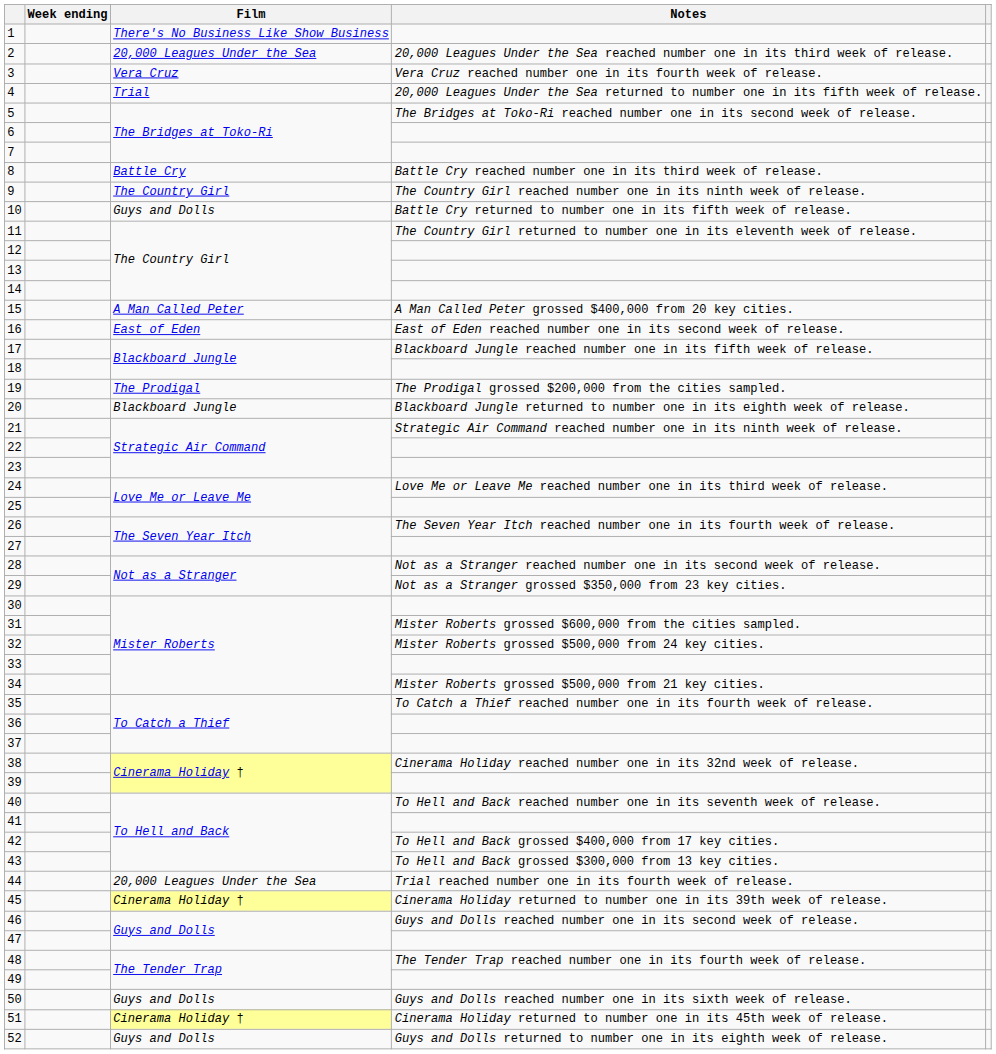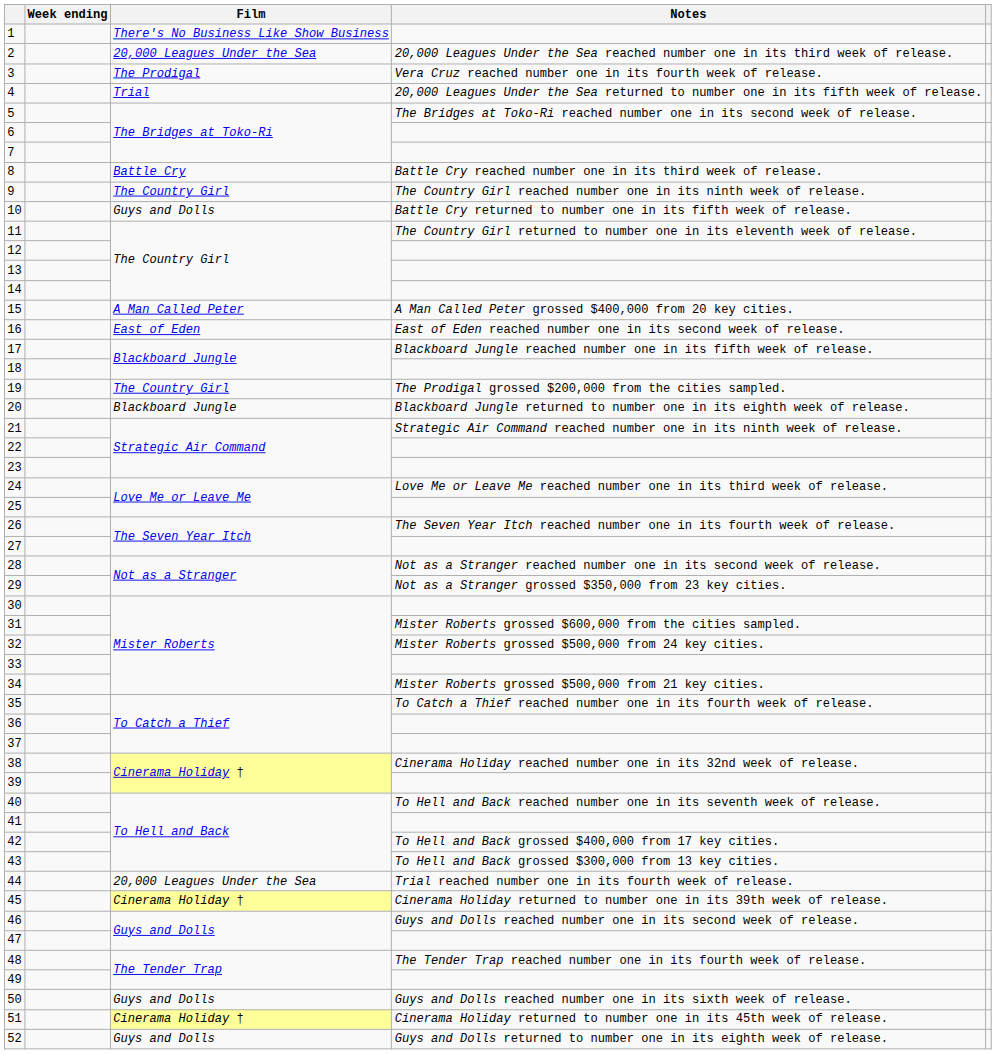3 | Film: Vera Cruz -> The Prodigal
19 | Film: The Prodigal -> The Country Girl
